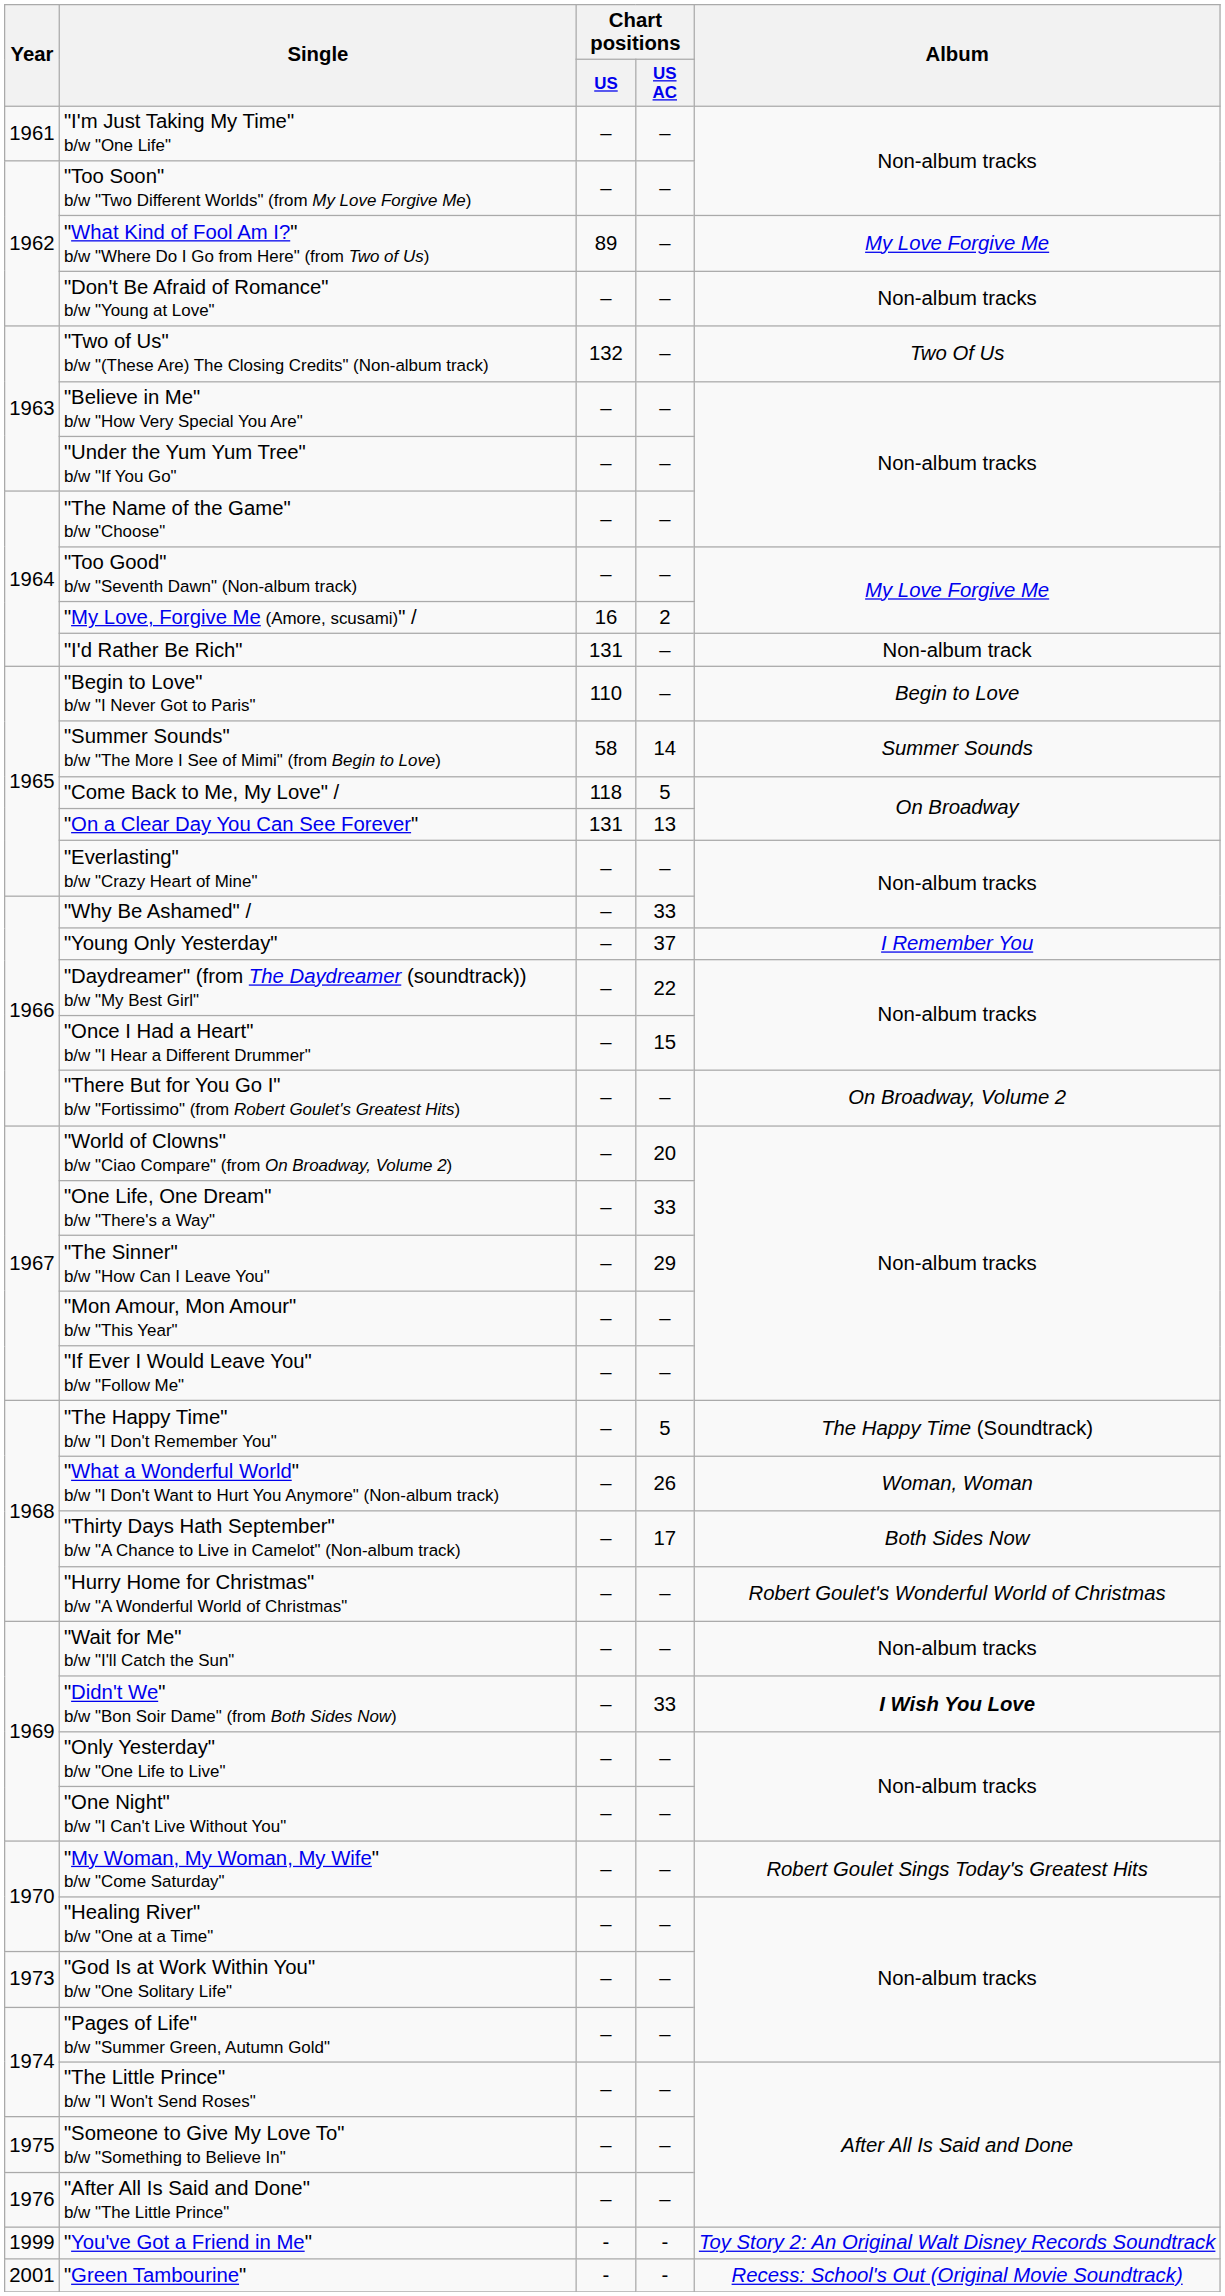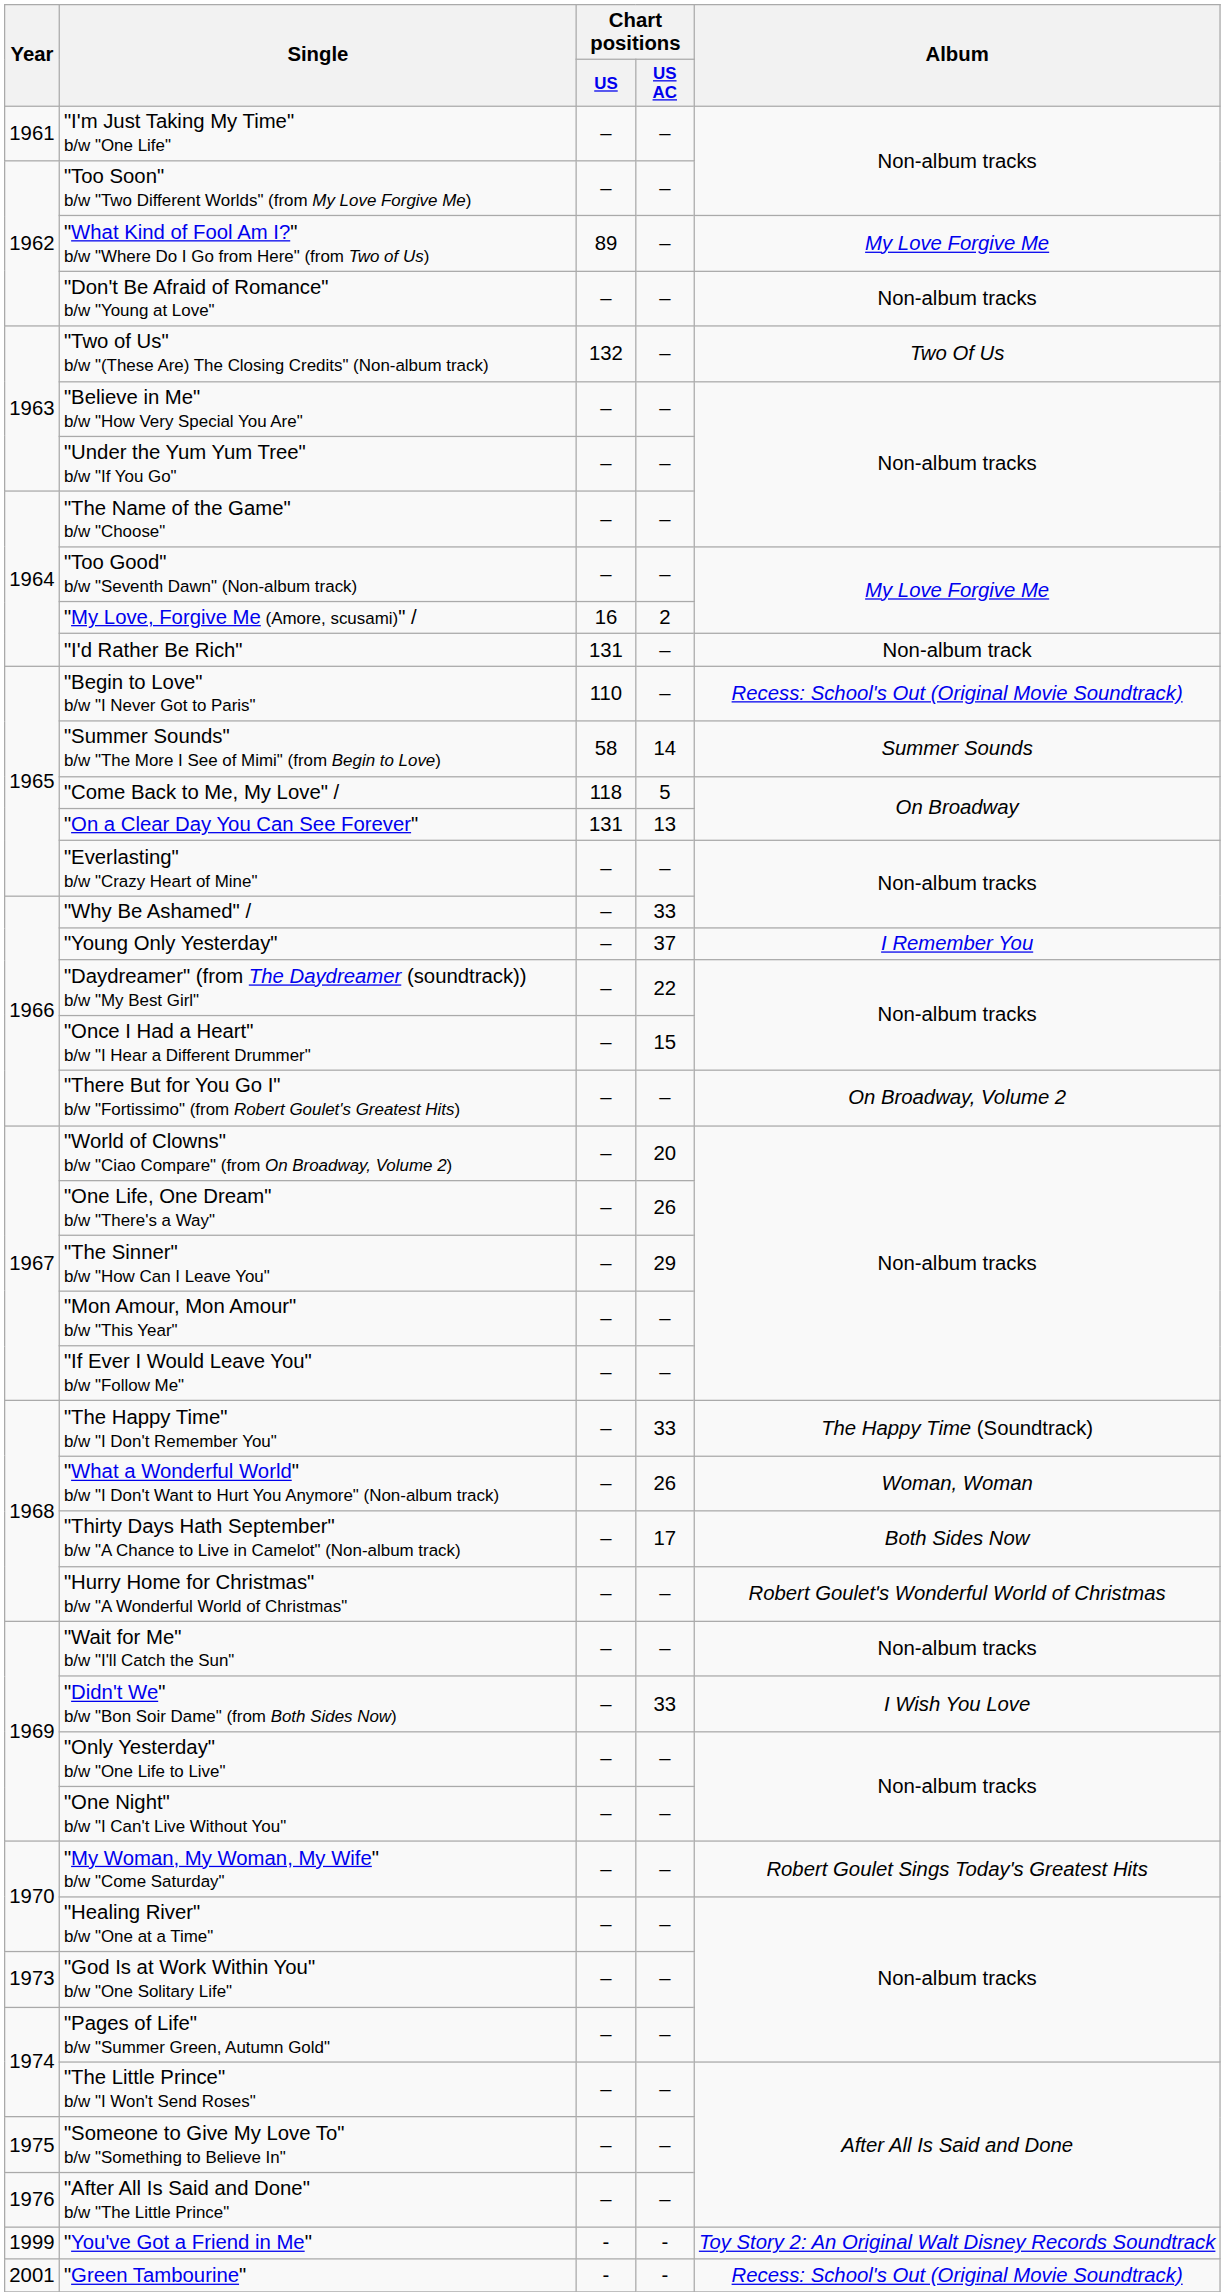"Begin to Love" b/w "I Never Got to Paris" | Album: Begin to Love -> Recess: School's Out (Original Movie Soundtrack)
"One Life, One Dream" b/w "There's a Way" | Chart positions / US AC: 33 -> 26
"The Happy Time" b/w "I Don't Remember You" | Chart positions / US AC: 5 -> 33
"Didn't We" b/w "Bon Soir Dame" (from Both Sides Now) | Album: bold -> normal
